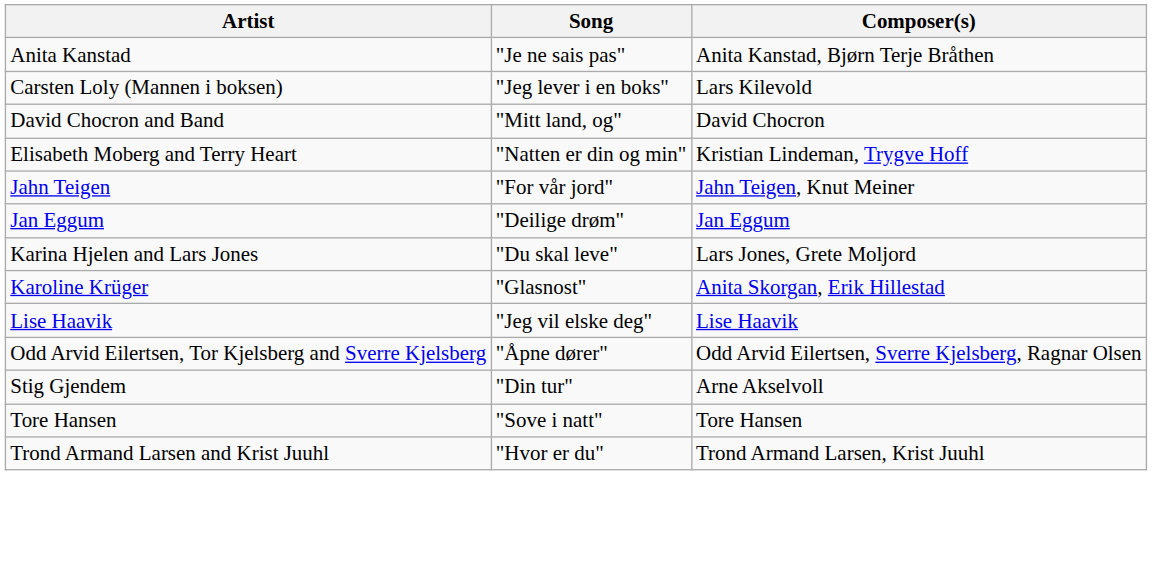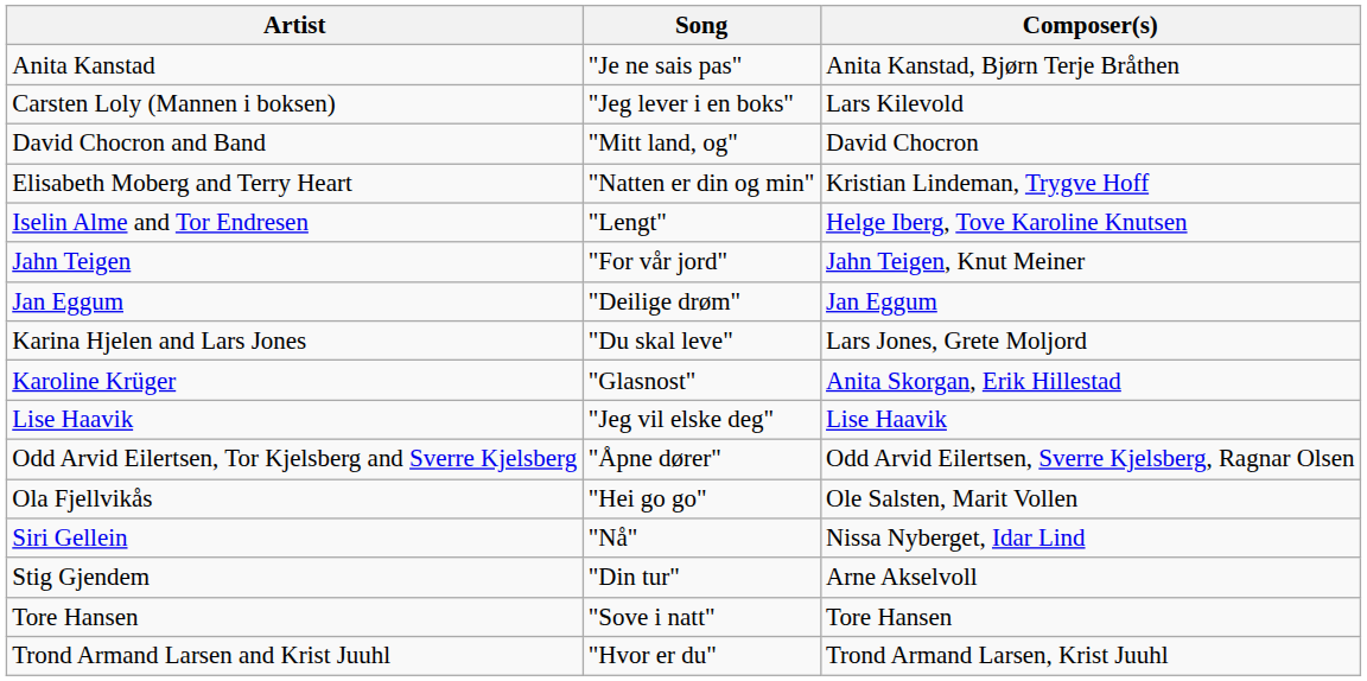+ row: Iselin Alme and Tor Endresen | "Lengt" | Helge Iberg, Tove Karoline Knutsen
+ row: Ola Fjellvikås | "Hei go go" | Ole Salsten, Marit Vollen
+ row: Siri Gellein | "Nå" | Nissa Nyberget, Idar Lind
